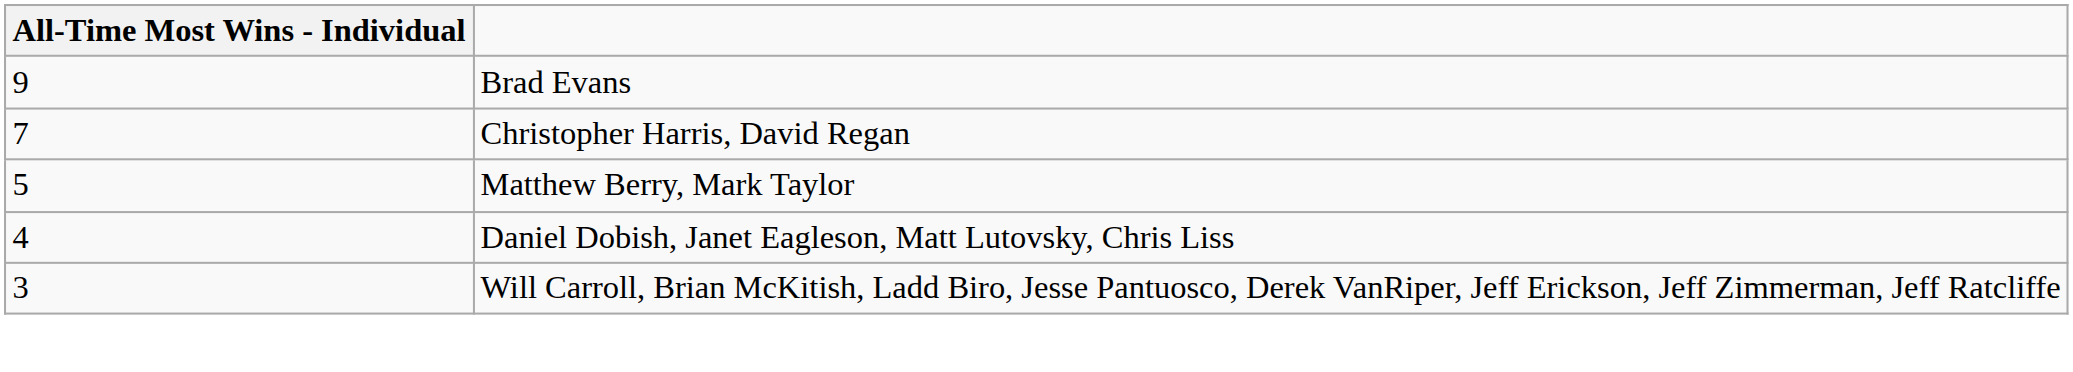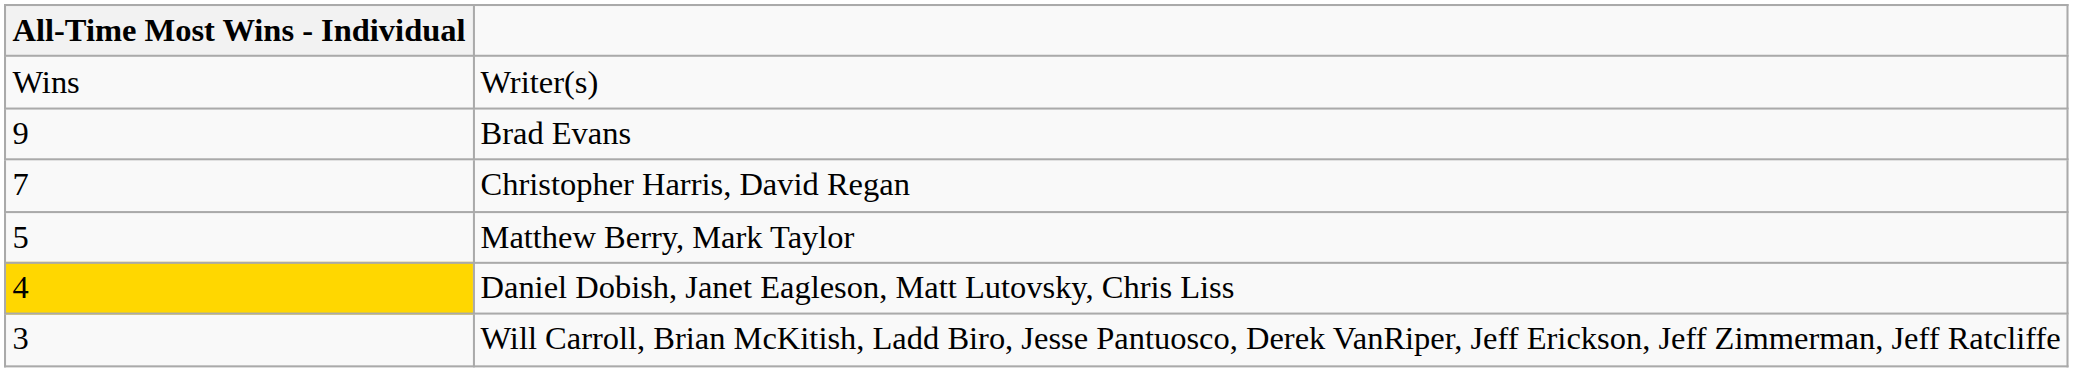+ row: Wins | Writer(s)
Daniel Dobish, Janet Eagleson, Matt Lutovsky, Chris Liss | All-Time Most Wins - Individual: no background -> gold background
